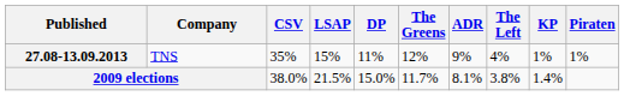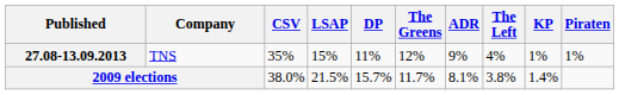2009 elections | DP: 15.0% -> 15.7%
